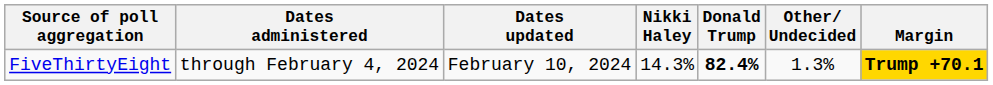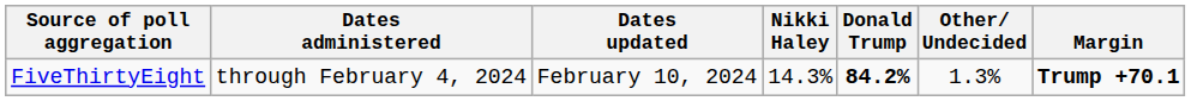FiveThirtyEight | Donald Trump: 82.4% -> 84.2%
FiveThirtyEight | Margin: gold background -> no background
